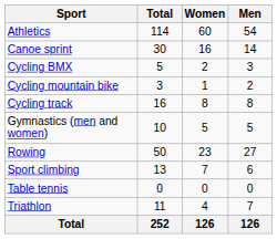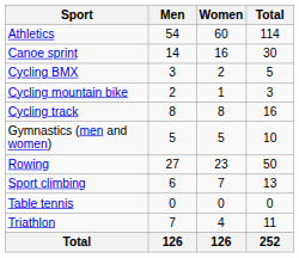columns swapped: Men <-> Total
